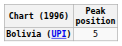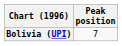Bolivia (UPI) | Peak position: 5 -> 7
